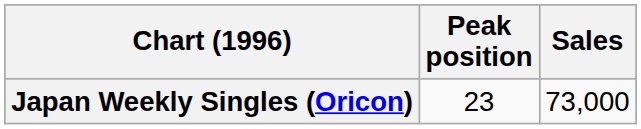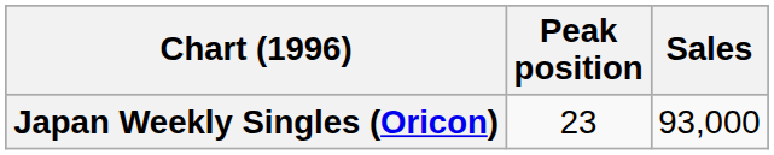Japan Weekly Singles (Oricon) | Sales: 73,000 -> 93,000
